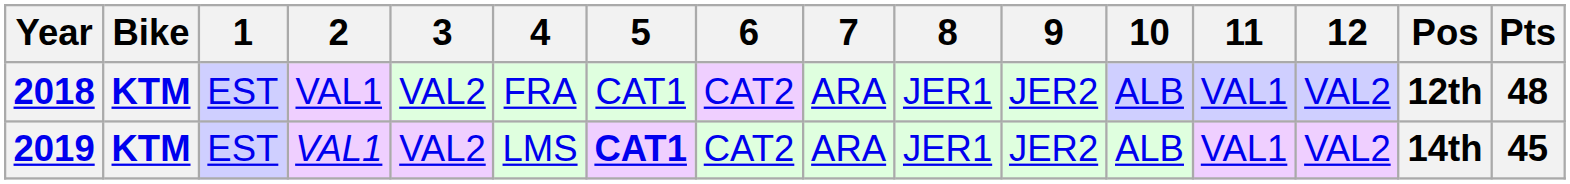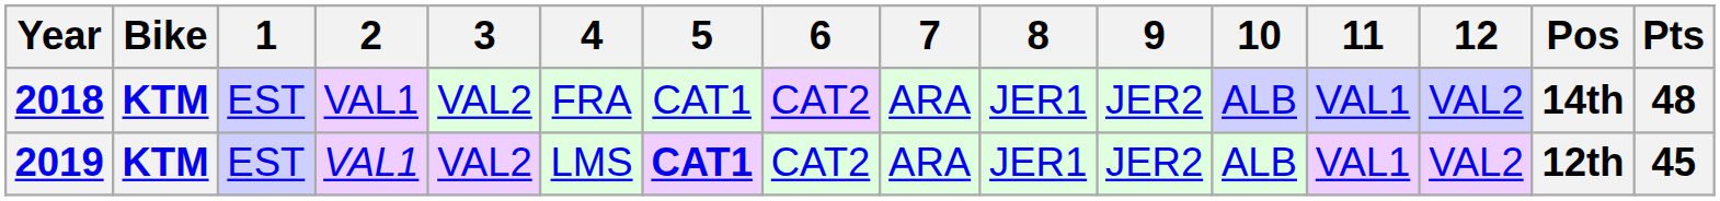2018 | Pos: 12th -> 14th
2019 | Pos: 14th -> 12th
